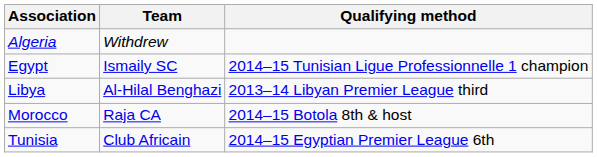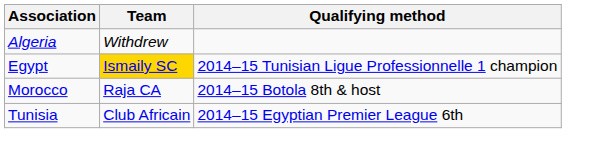Egypt | Team: no background -> gold background
- row: Libya | Al-Hilal Benghazi | 2013–14 Libyan Premier League third
